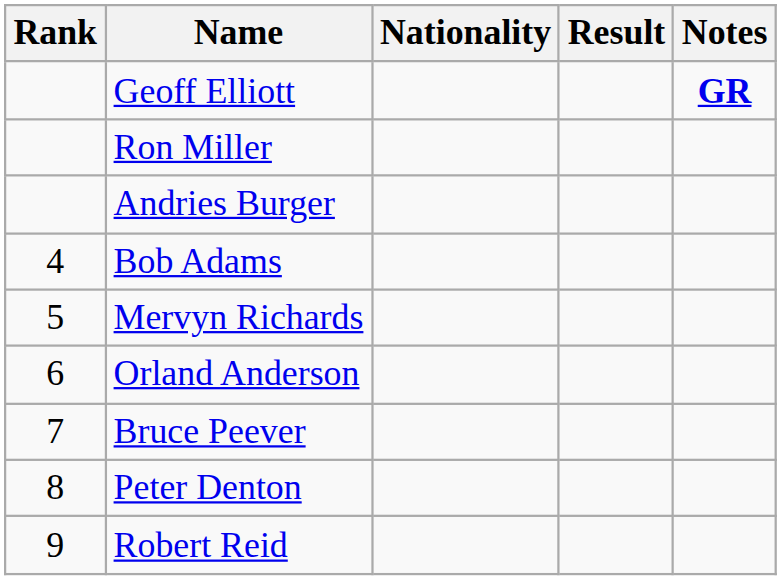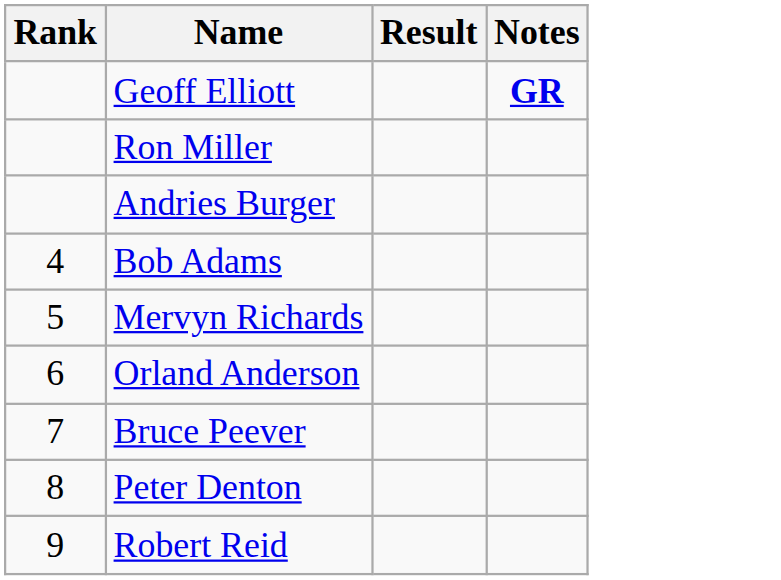- column: Nationality
